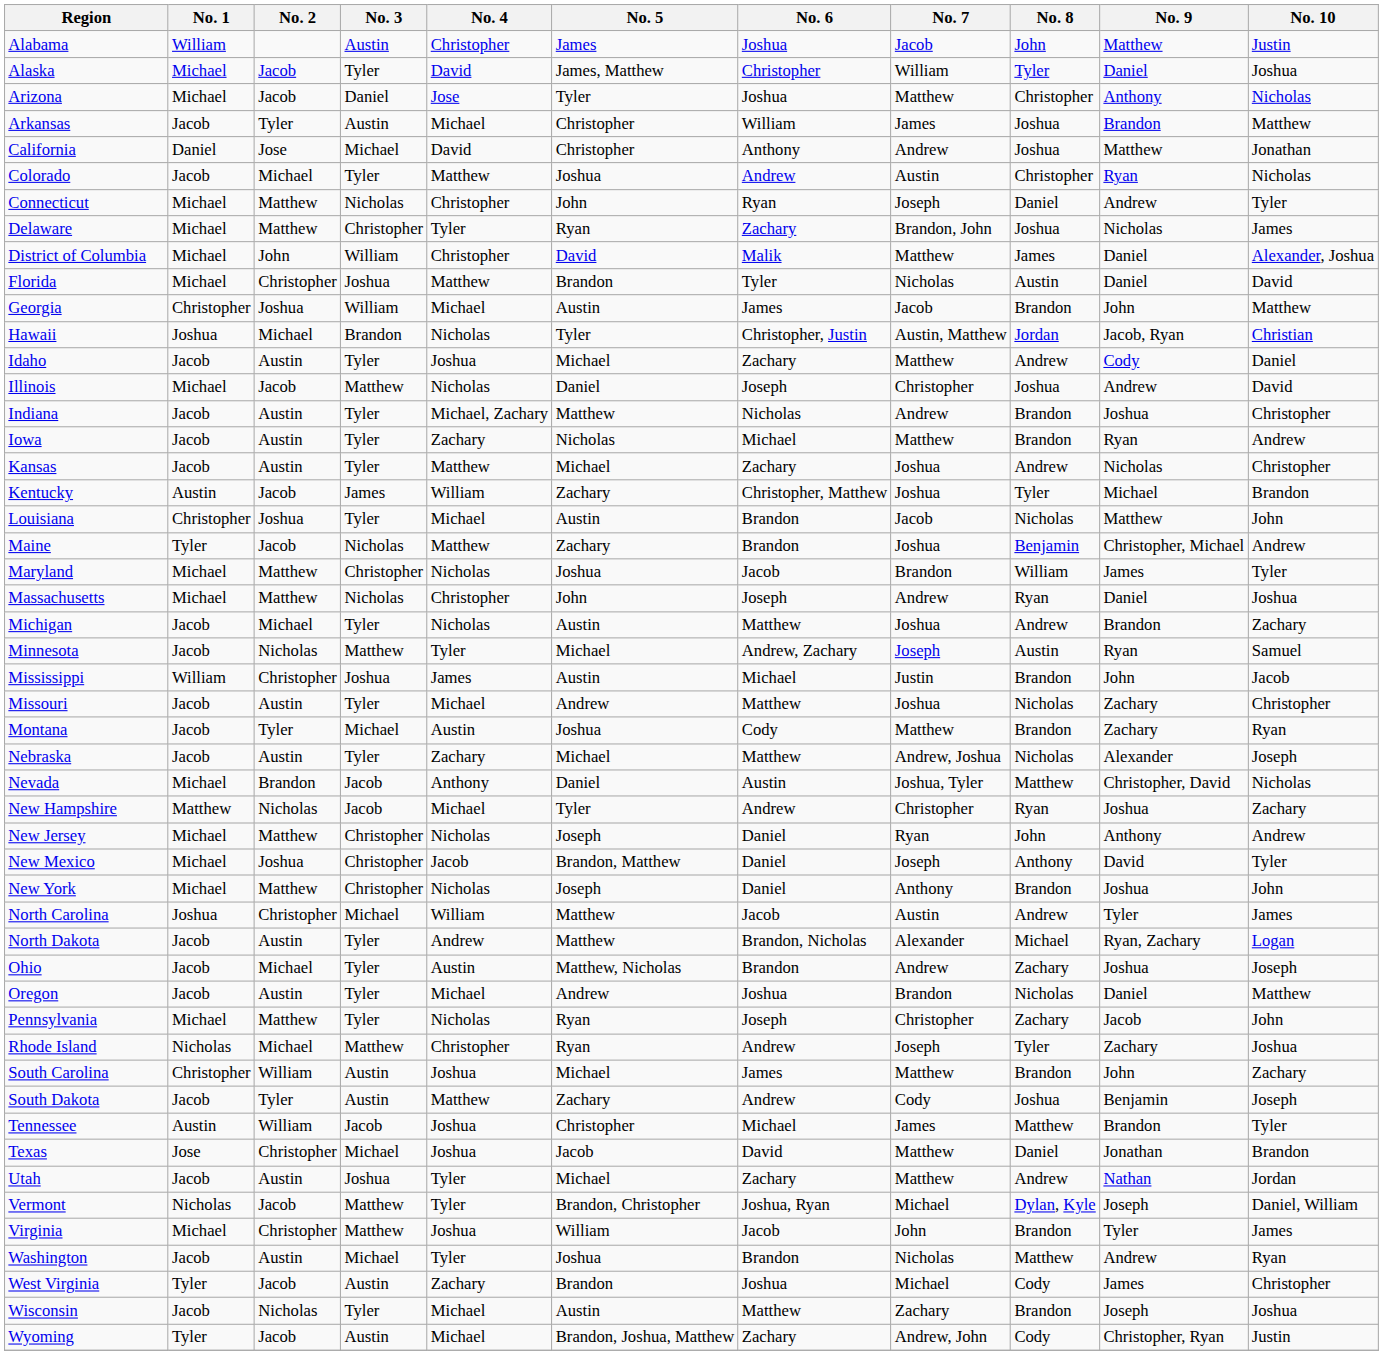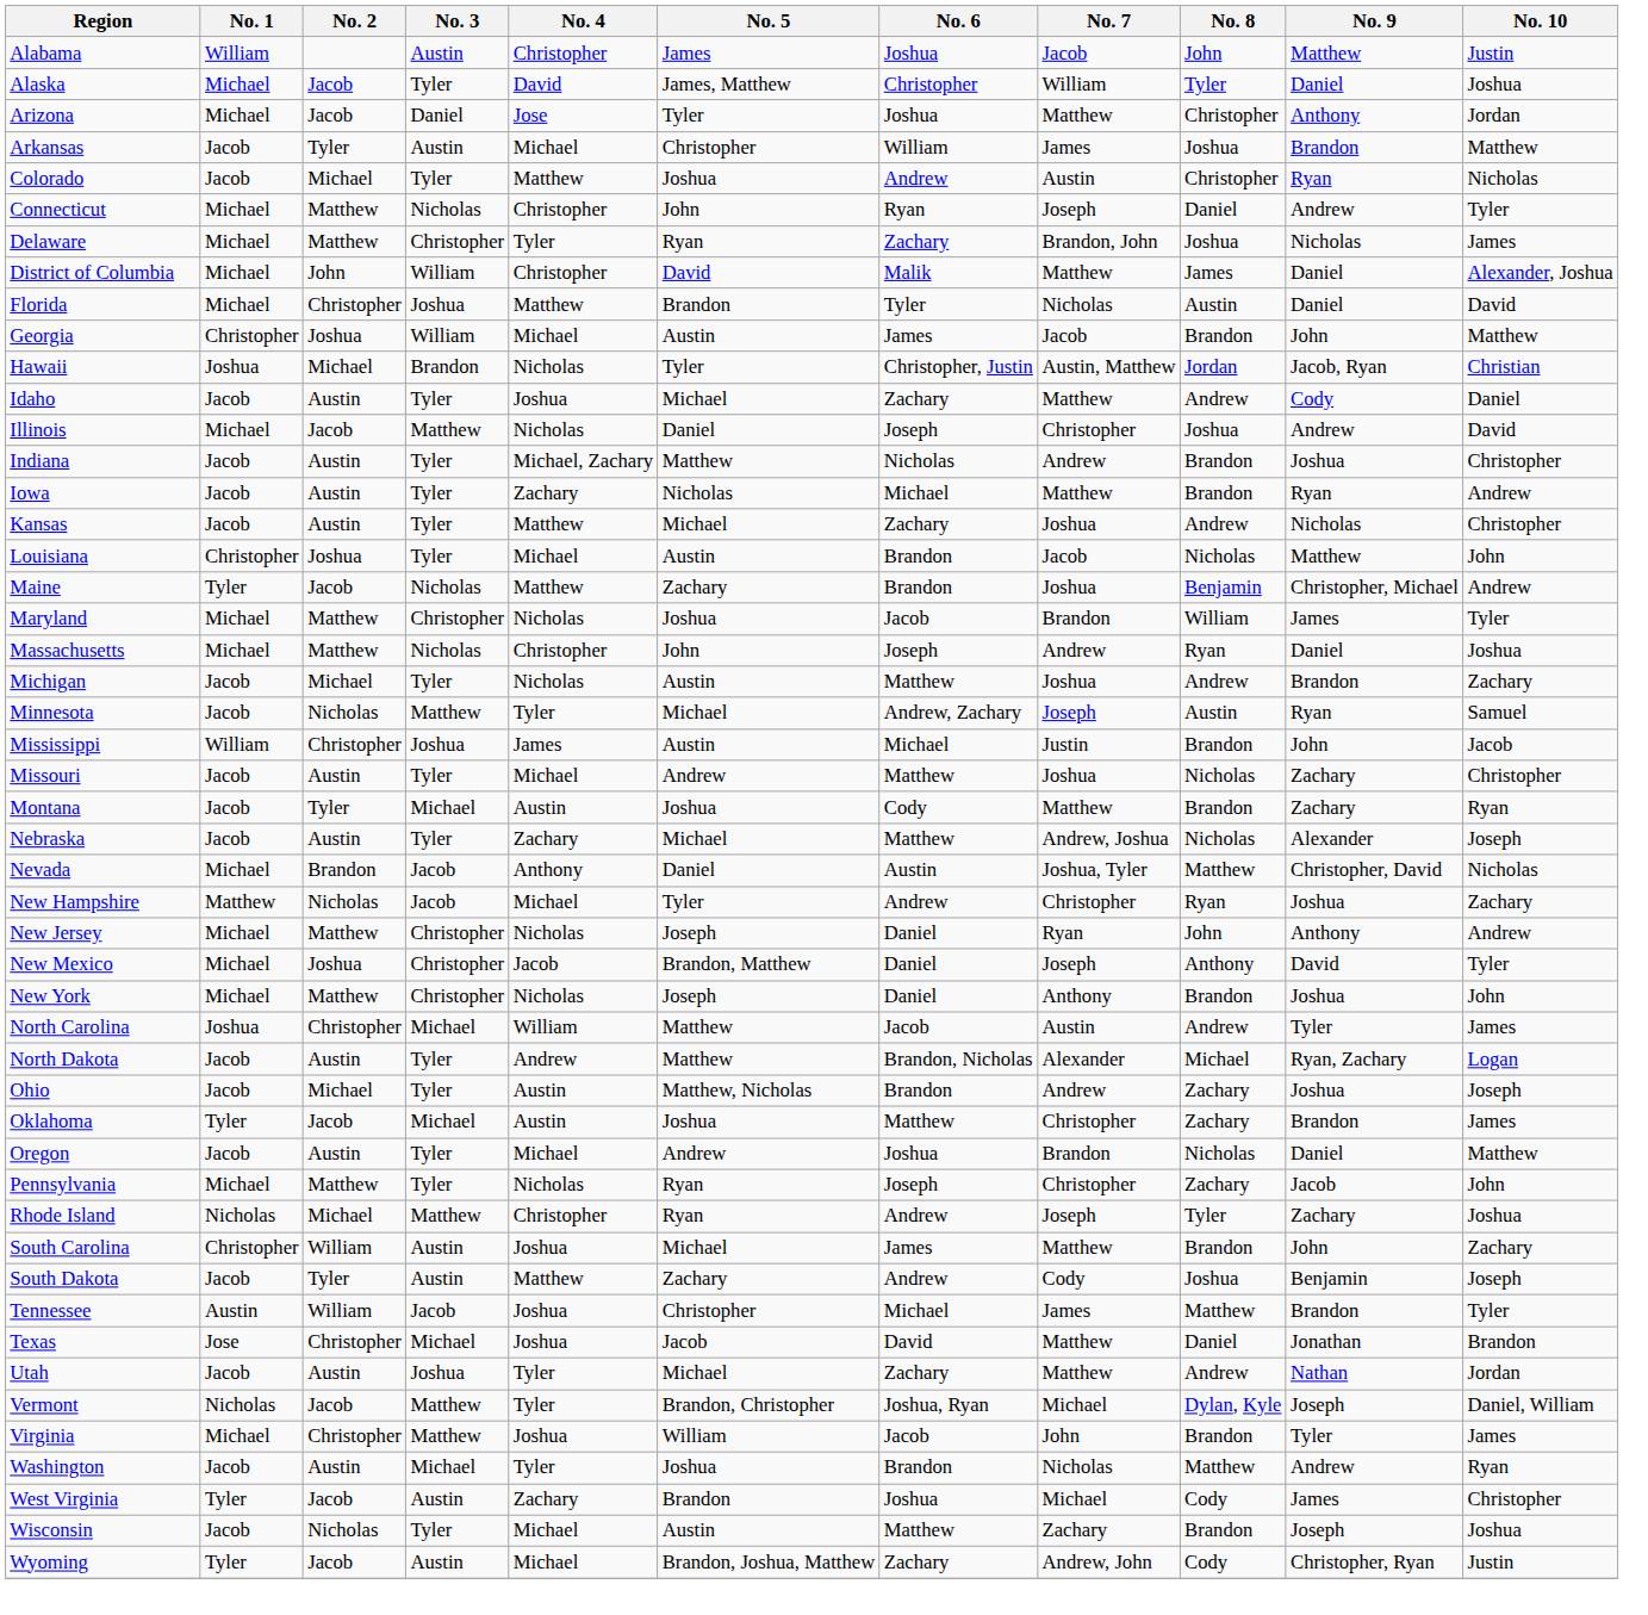Arizona | No. 10: Nicholas -> Jordan
- row: California | Daniel | Jose | Michael | David | Christopher | Anthony | Andrew | Joshua | Matthew | Jonathan
- row: Kentucky | Austin | Jacob | James | William | Zachary | Christopher, Matthew | Joshua | Tyler | Michael | Brandon
+ row: Oklahoma | Tyler | Jacob | Michael | Austin | Joshua | Matthew | Christopher | Zachary | Brandon | James
